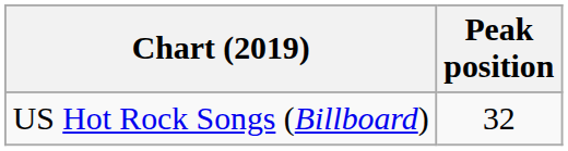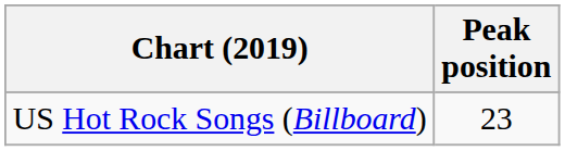US Hot Rock Songs (Billboard) | Peak position: 32 -> 23
